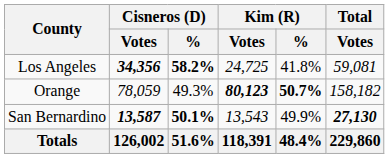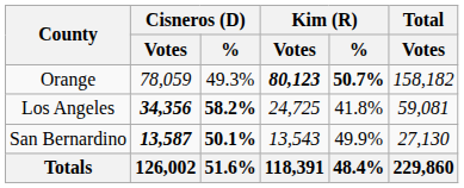rows swapped: Los Angeles <-> Orange
San Bernardino | Total / Votes: bold -> normal
